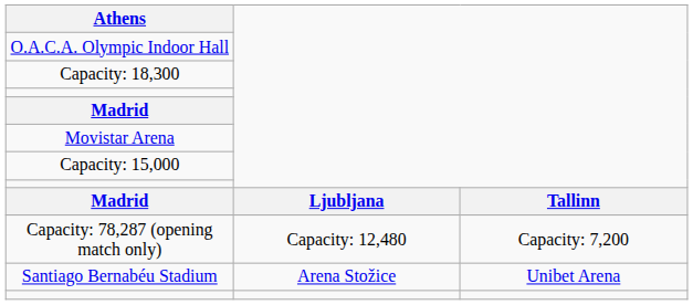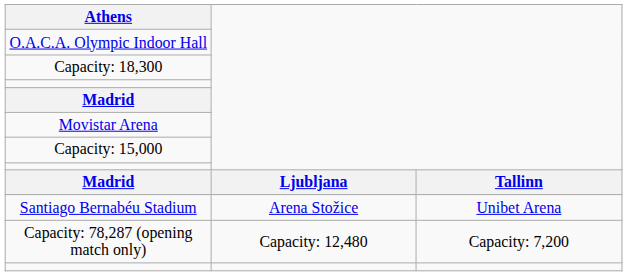rows swapped: Santiago Bernabéu Stadium <-> Capacity: 78,287 (opening match only)
